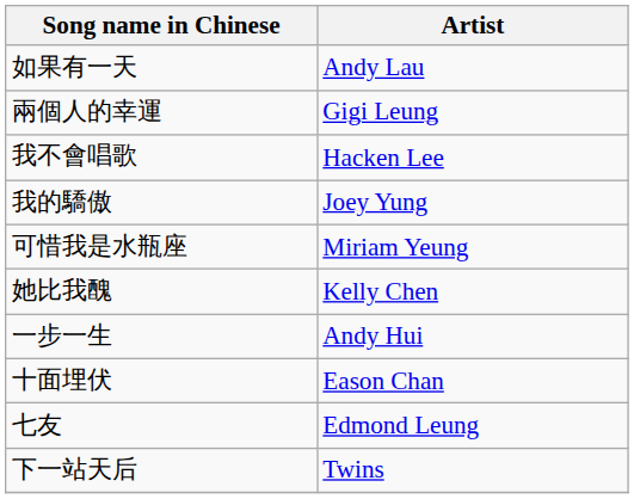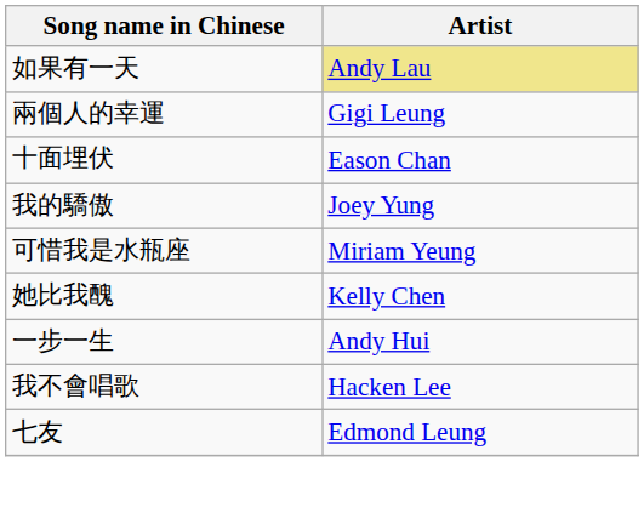如果有一天 | Artist: no background -> khaki background
rows swapped: 我不會唱歌 <-> 十面埋伏
- row: 下一站天后 | Twins
